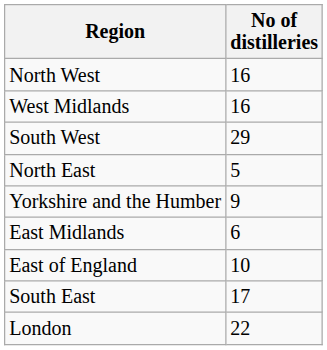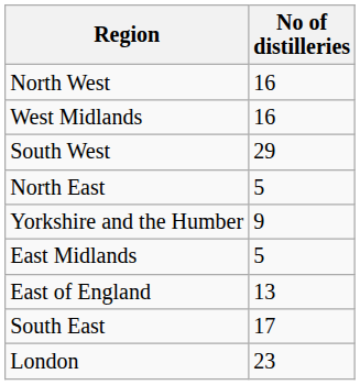East Midlands | No of distilleries: 6 -> 5
East of England | No of distilleries: 10 -> 13
London | No of distilleries: 22 -> 23
